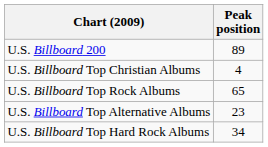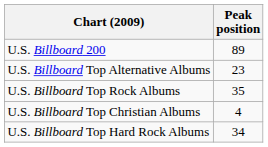rows swapped: U.S. Billboard Top Alternative Albums <-> U.S. Billboard Top Christian Albums
U.S. Billboard Top Rock Albums | Peak position: 65 -> 35
